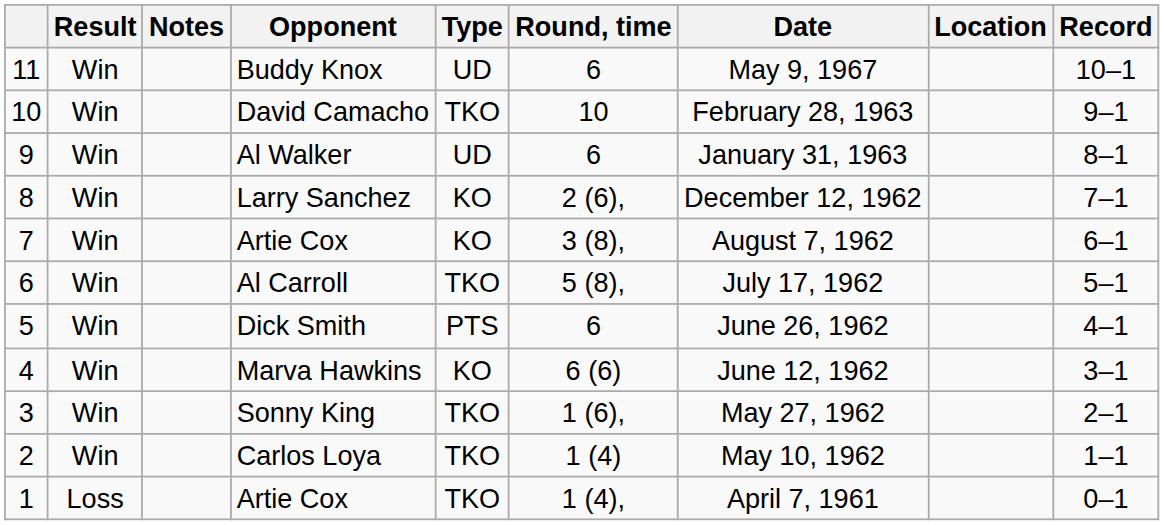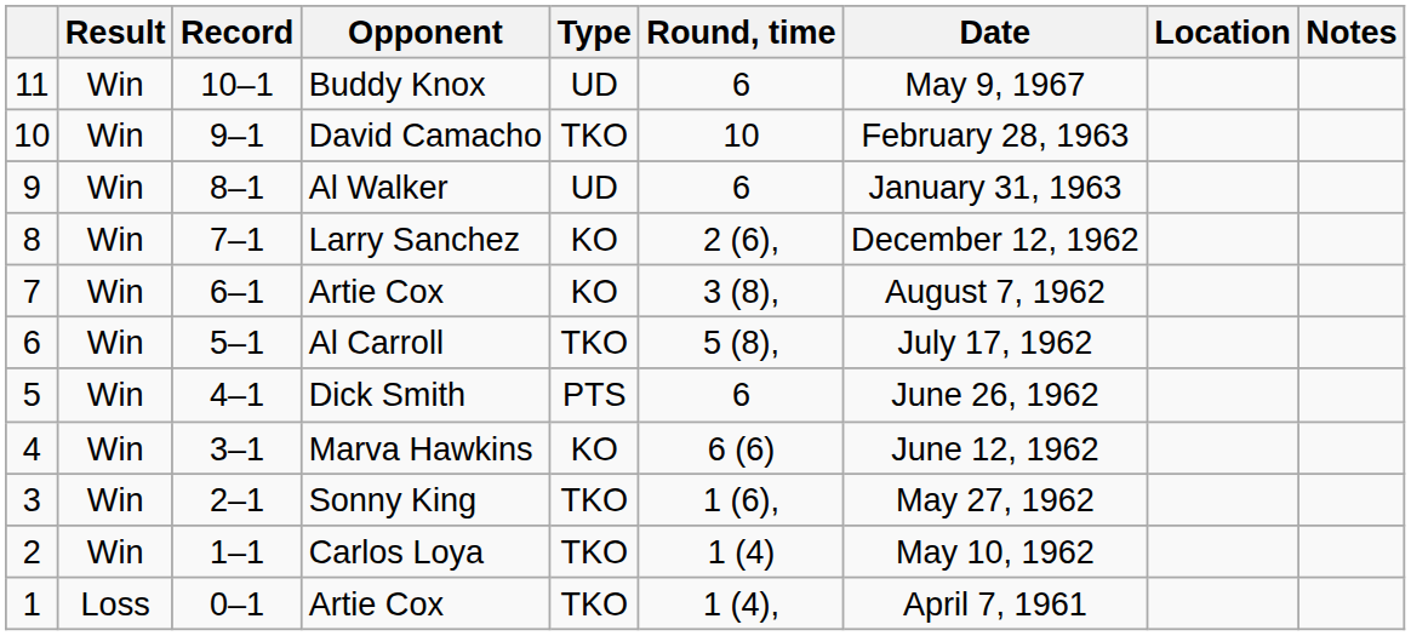columns swapped: Record <-> Notes
